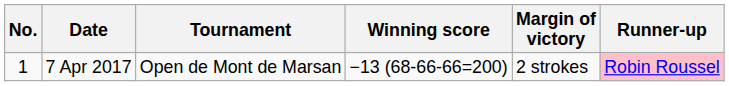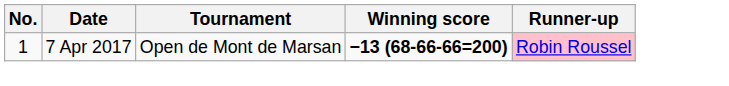- column: Margin of victory | 2 strokes
7 Apr 2017 | Winning score: normal -> bold
